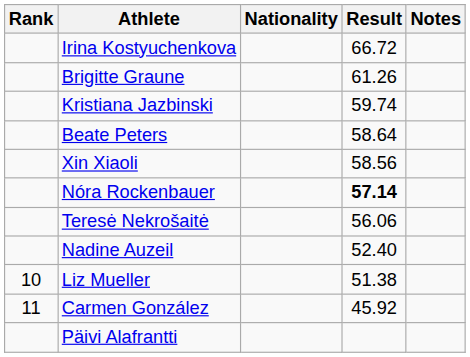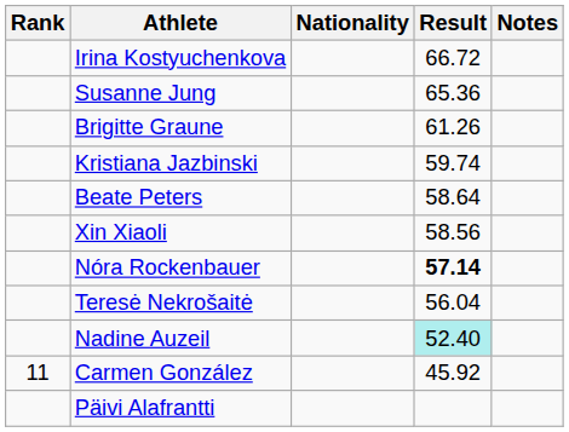+ row: Susanne Jung | 65.36
Teresė Nekrošaitė | Result: 56.06 -> 56.04
Nadine Auzeil | Result: no background -> paleturquoise background
- row: 10 | Liz Mueller | 51.38
